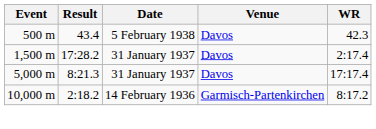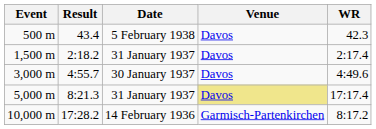1,500 m | Result: 17:28.2 -> 2:18.2
+ row: 3,000 m | 4:55.7 | 30 January 1937 | Davos | 4:49.6
5,000 m | Venue: no background -> khaki background
10,000 m | Result: 2:18.2 -> 17:28.2
